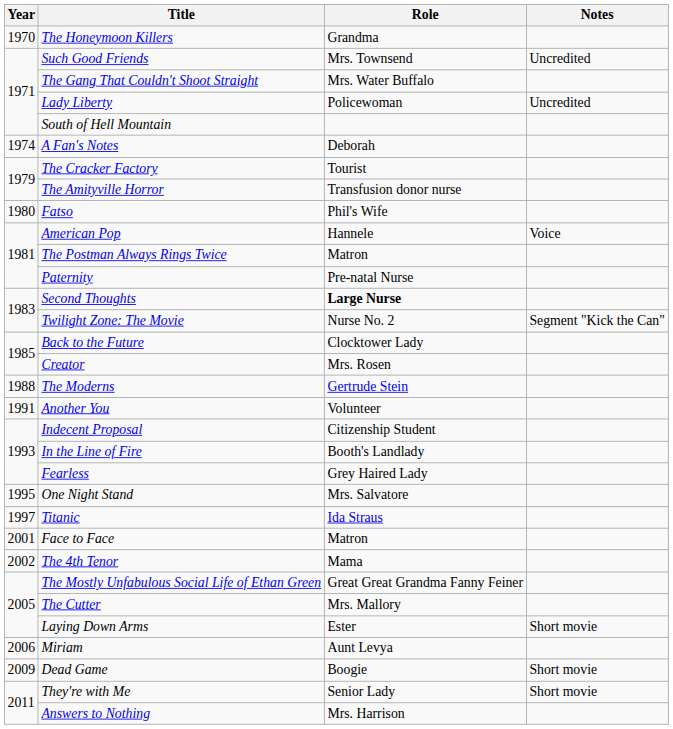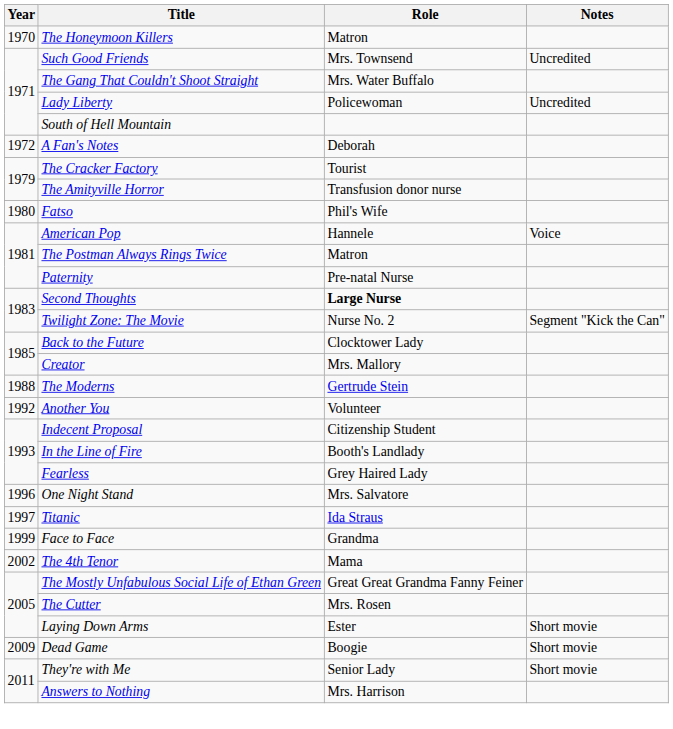The Honeymoon Killers | Role: Grandma -> Matron
A Fan's Notes | Year: 1974 -> 1972
Creator | Role: Mrs. Rosen -> Mrs. Mallory
Another You | Year: 1991 -> 1992
One Night Stand | Year: 1995 -> 1996
Face to Face | Year: 2001 -> 1999
Face to Face | Role: Matron -> Grandma
The Cutter | Role: Mrs. Mallory -> Mrs. Rosen
- row: 2006 | Miriam | Aunt Levya
